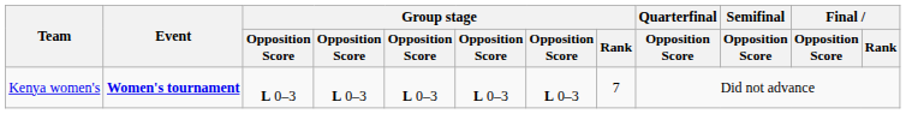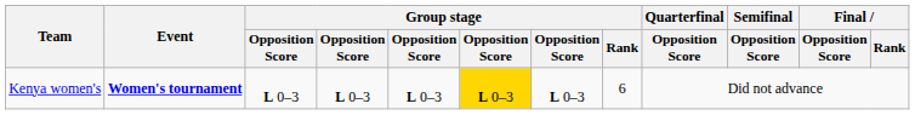Kenya women's | column 6: no background -> gold background
Kenya women's | Group stage / Rank: 7 -> 6
